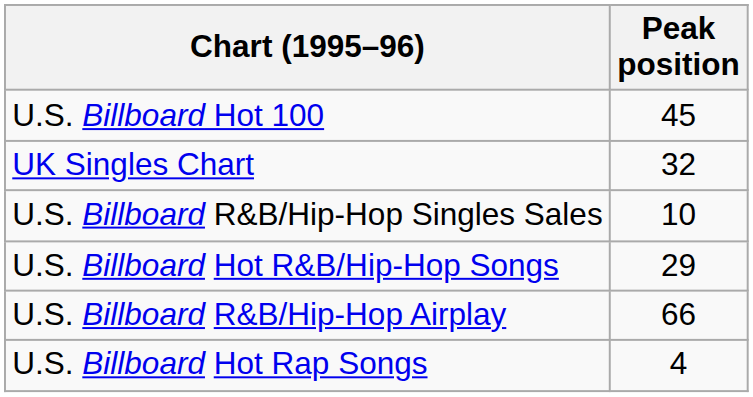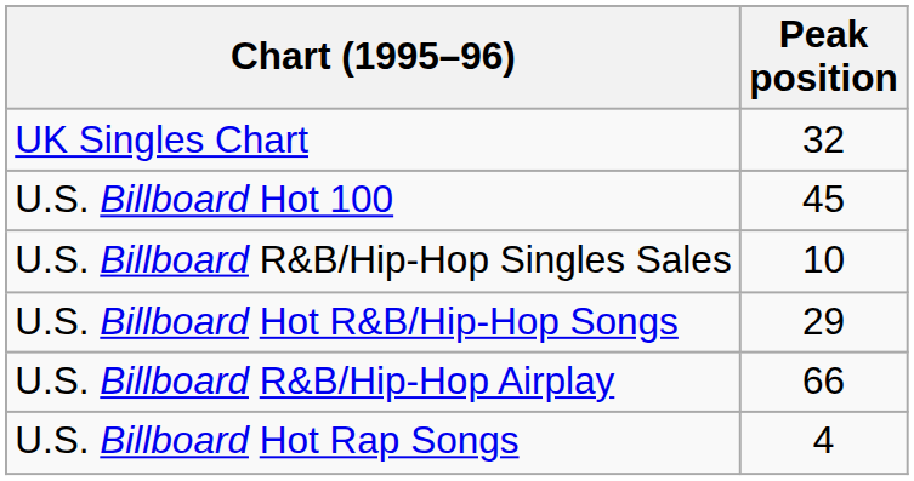rows swapped: UK Singles Chart <-> U.S. Billboard Hot 100
